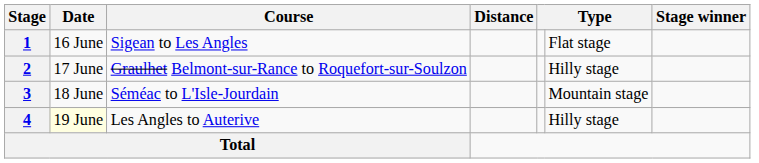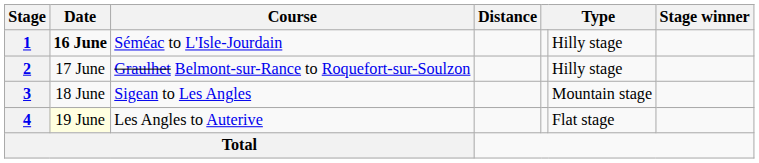1 | Date: normal -> bold
1 | Course: Sigean to Les Angles -> Séméac to L'Isle-Jourdain
1 | column 6: Flat stage -> Hilly stage
3 | Course: Séméac to L'Isle-Jourdain -> Sigean to Les Angles
4 | column 6: Hilly stage -> Flat stage
